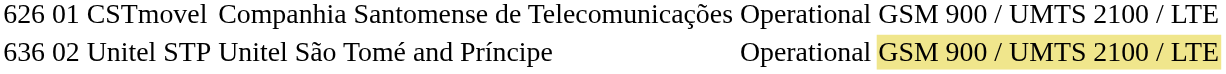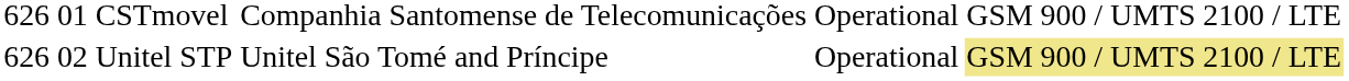Unitel STP | column 1: 636 -> 626
